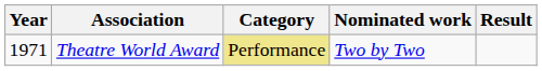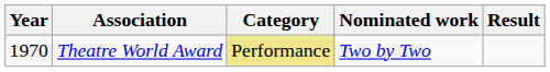Theatre World Award | Year: 1971 -> 1970
